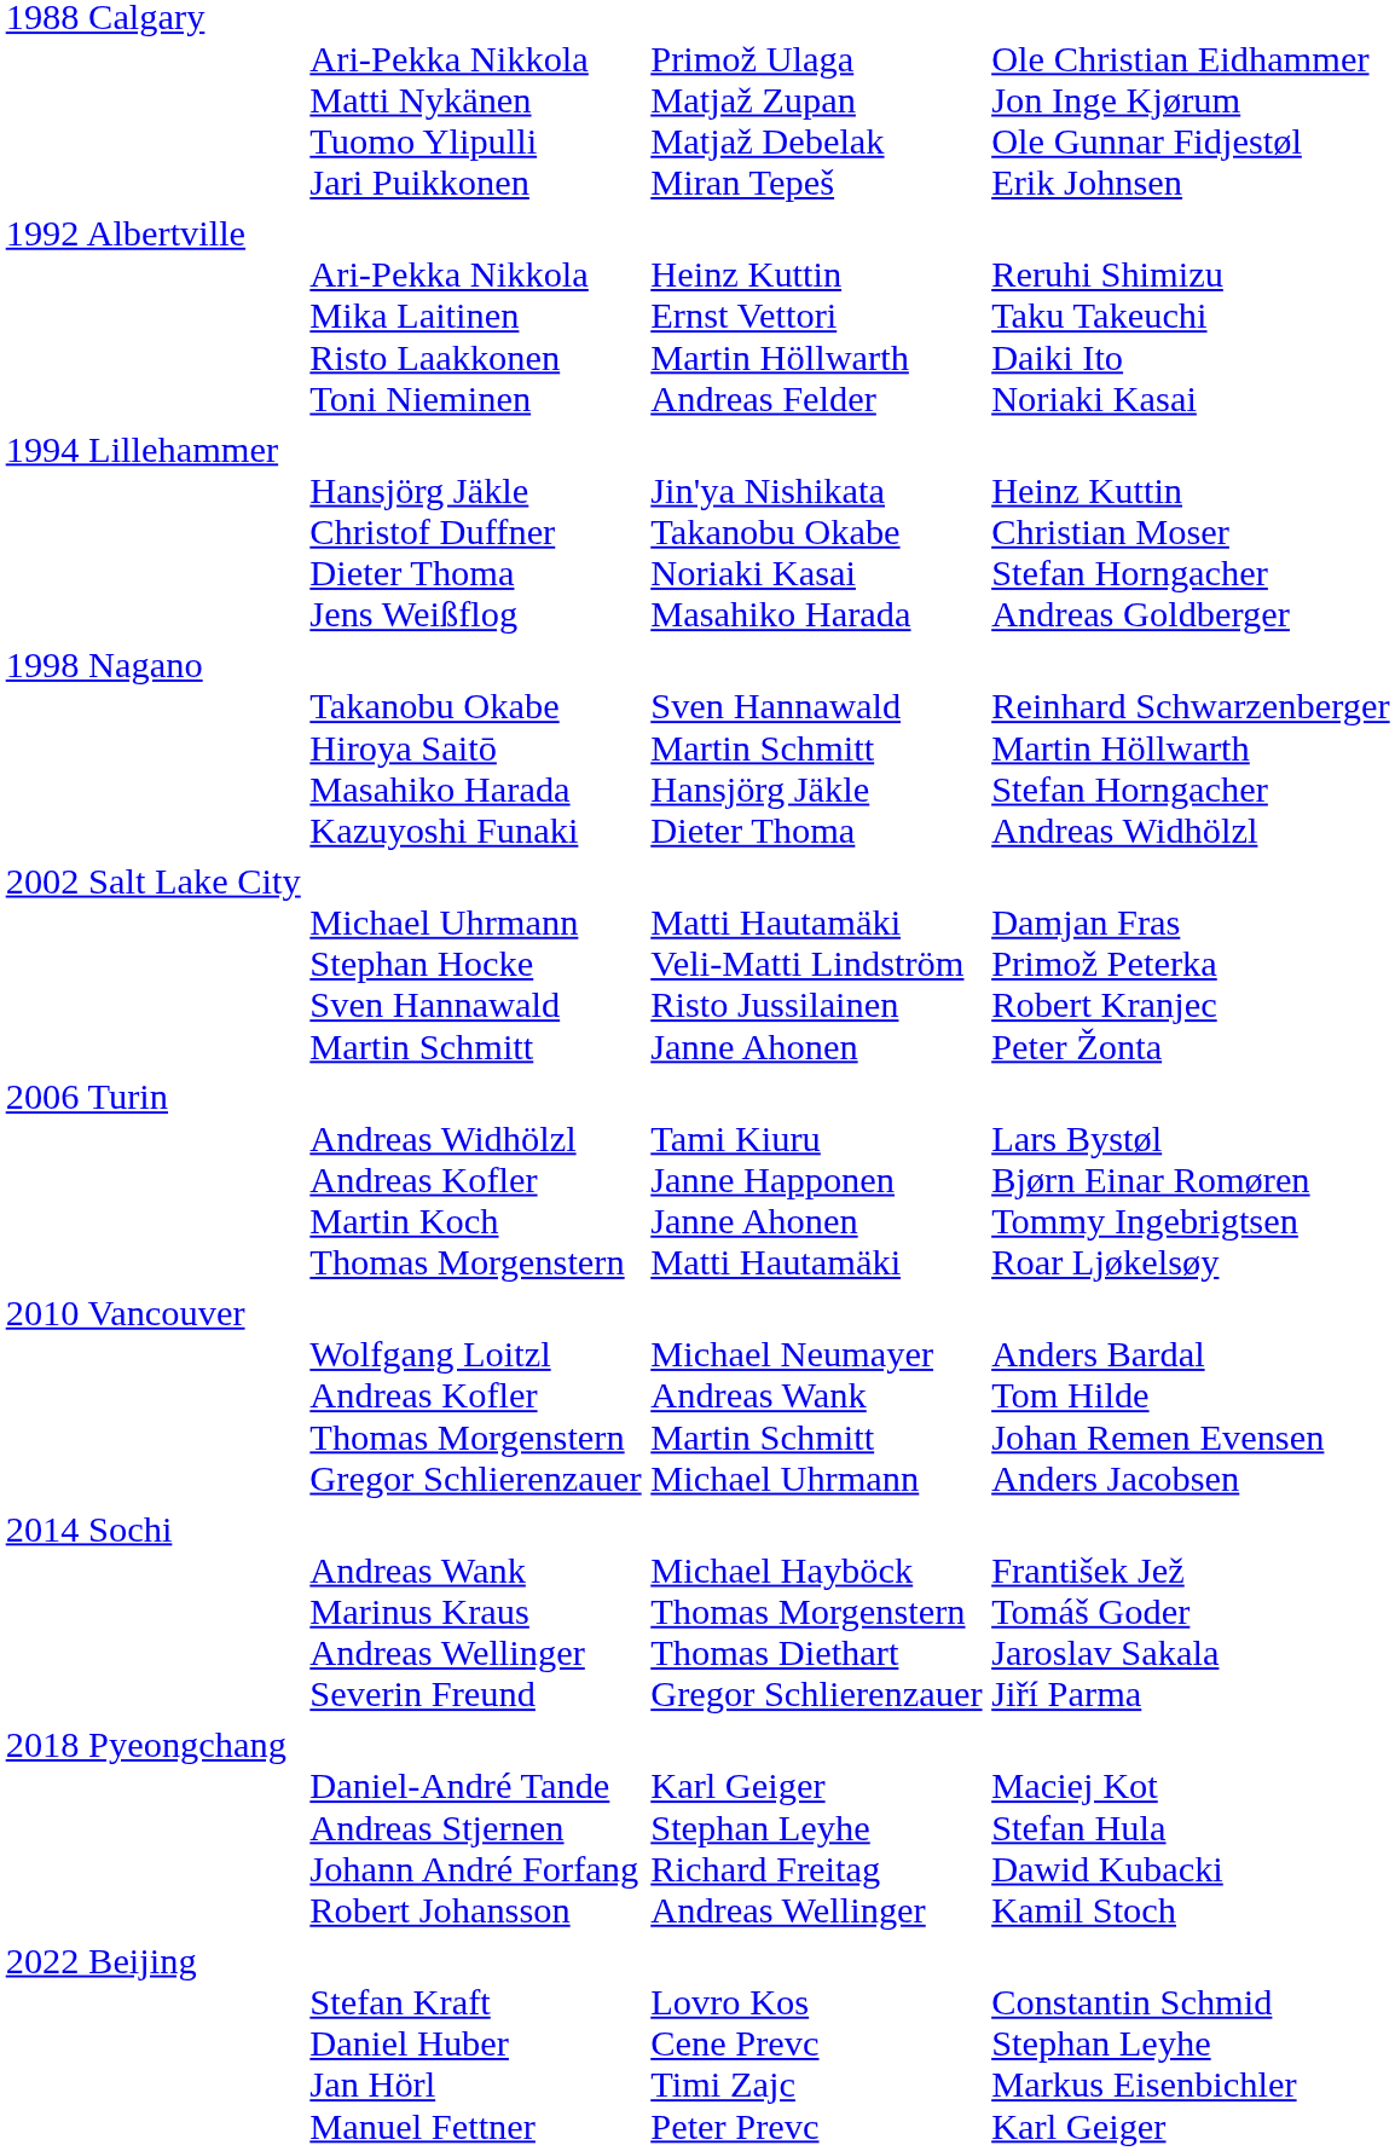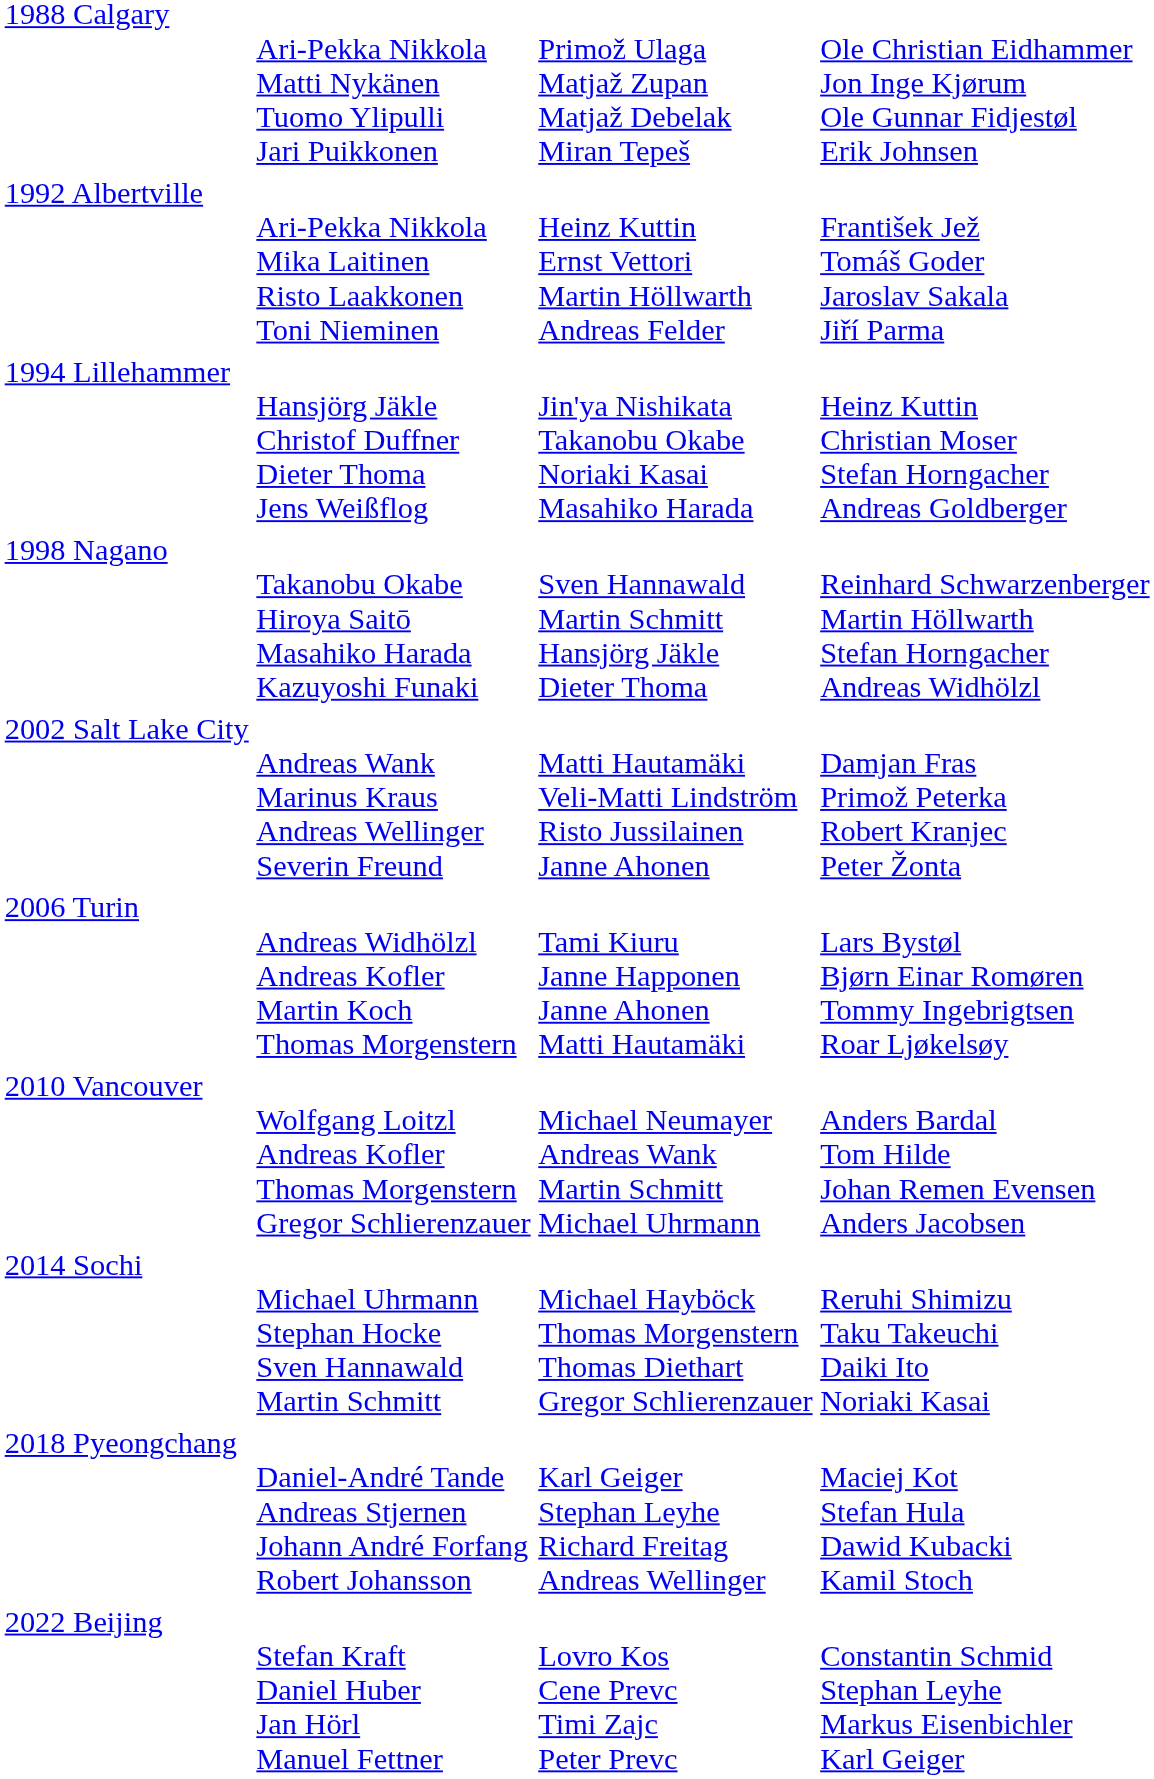1992 Albertville | column 4: Reruhi Shimizu Taku Takeuchi Daiki Ito Noriaki Kasai -> František Jež Tomáš Goder Jaroslav Sakala Jiří Parma
2002 Salt Lake City | column 2: Michael Uhrmann Stephan Hocke Sven Hannawald Martin Schmitt -> Andreas Wank Marinus Kraus Andreas Wellinger Severin Freund
2014 Sochi | column 2: Andreas Wank Marinus Kraus Andreas Wellinger Severin Freund -> Michael Uhrmann Stephan Hocke Sven Hannawald Martin Schmitt
2014 Sochi | column 4: František Jež Tomáš Goder Jaroslav Sakala Jiří Parma -> Reruhi Shimizu Taku Takeuchi Daiki Ito Noriaki Kasai
